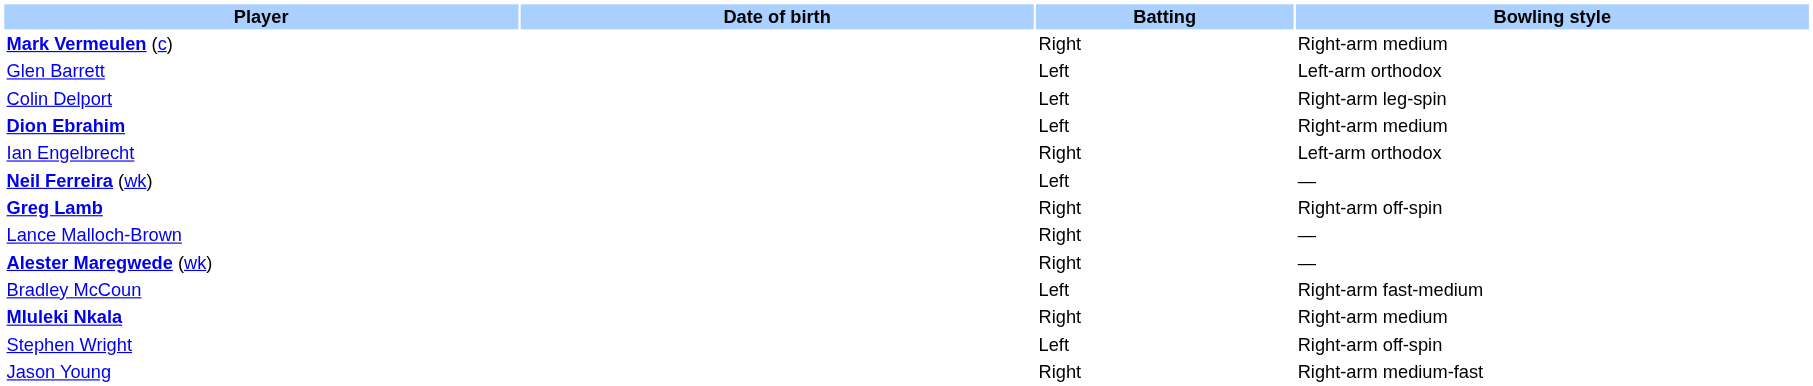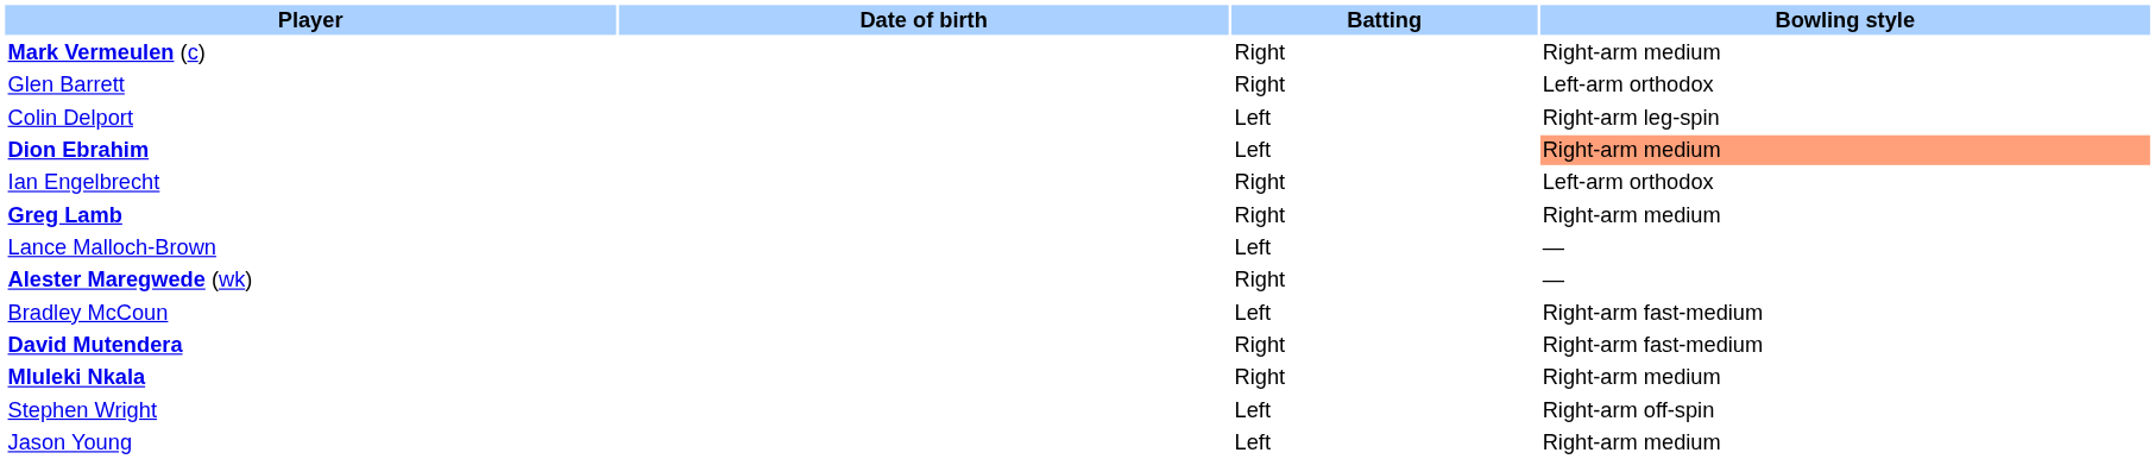Glen Barrett | Batting: Left -> Right
Dion Ebrahim | Bowling style: no background -> lightsalmon background
- row: Neil Ferreira (wk) | Left | —
Greg Lamb | Bowling style: Right-arm off-spin -> Right-arm medium
Lance Malloch-Brown | Batting: Right -> Left
+ row: David Mutendera | Right | Right-arm fast-medium
Jason Young | Batting: Right -> Left
Jason Young | Bowling style: Right-arm medium-fast -> Right-arm medium
